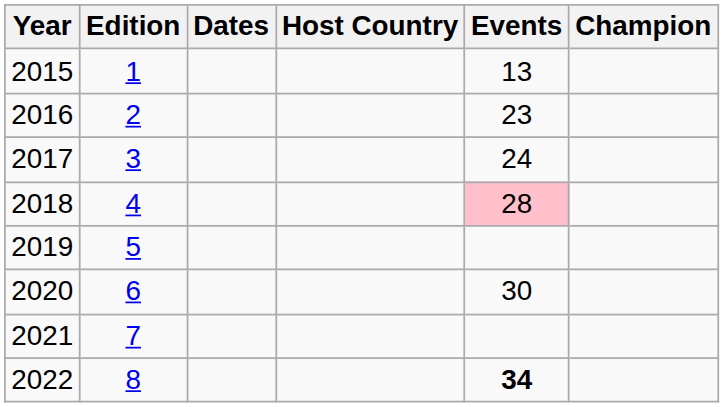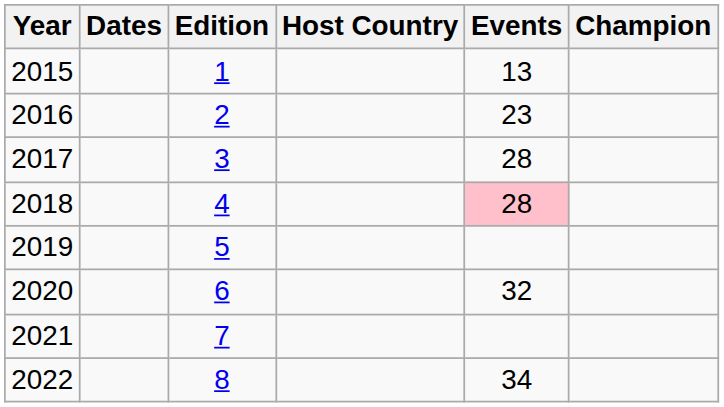columns swapped: Edition <-> Dates
2017 | Events: 24 -> 28
2020 | Events: 30 -> 32
2022 | Events: bold -> normal
